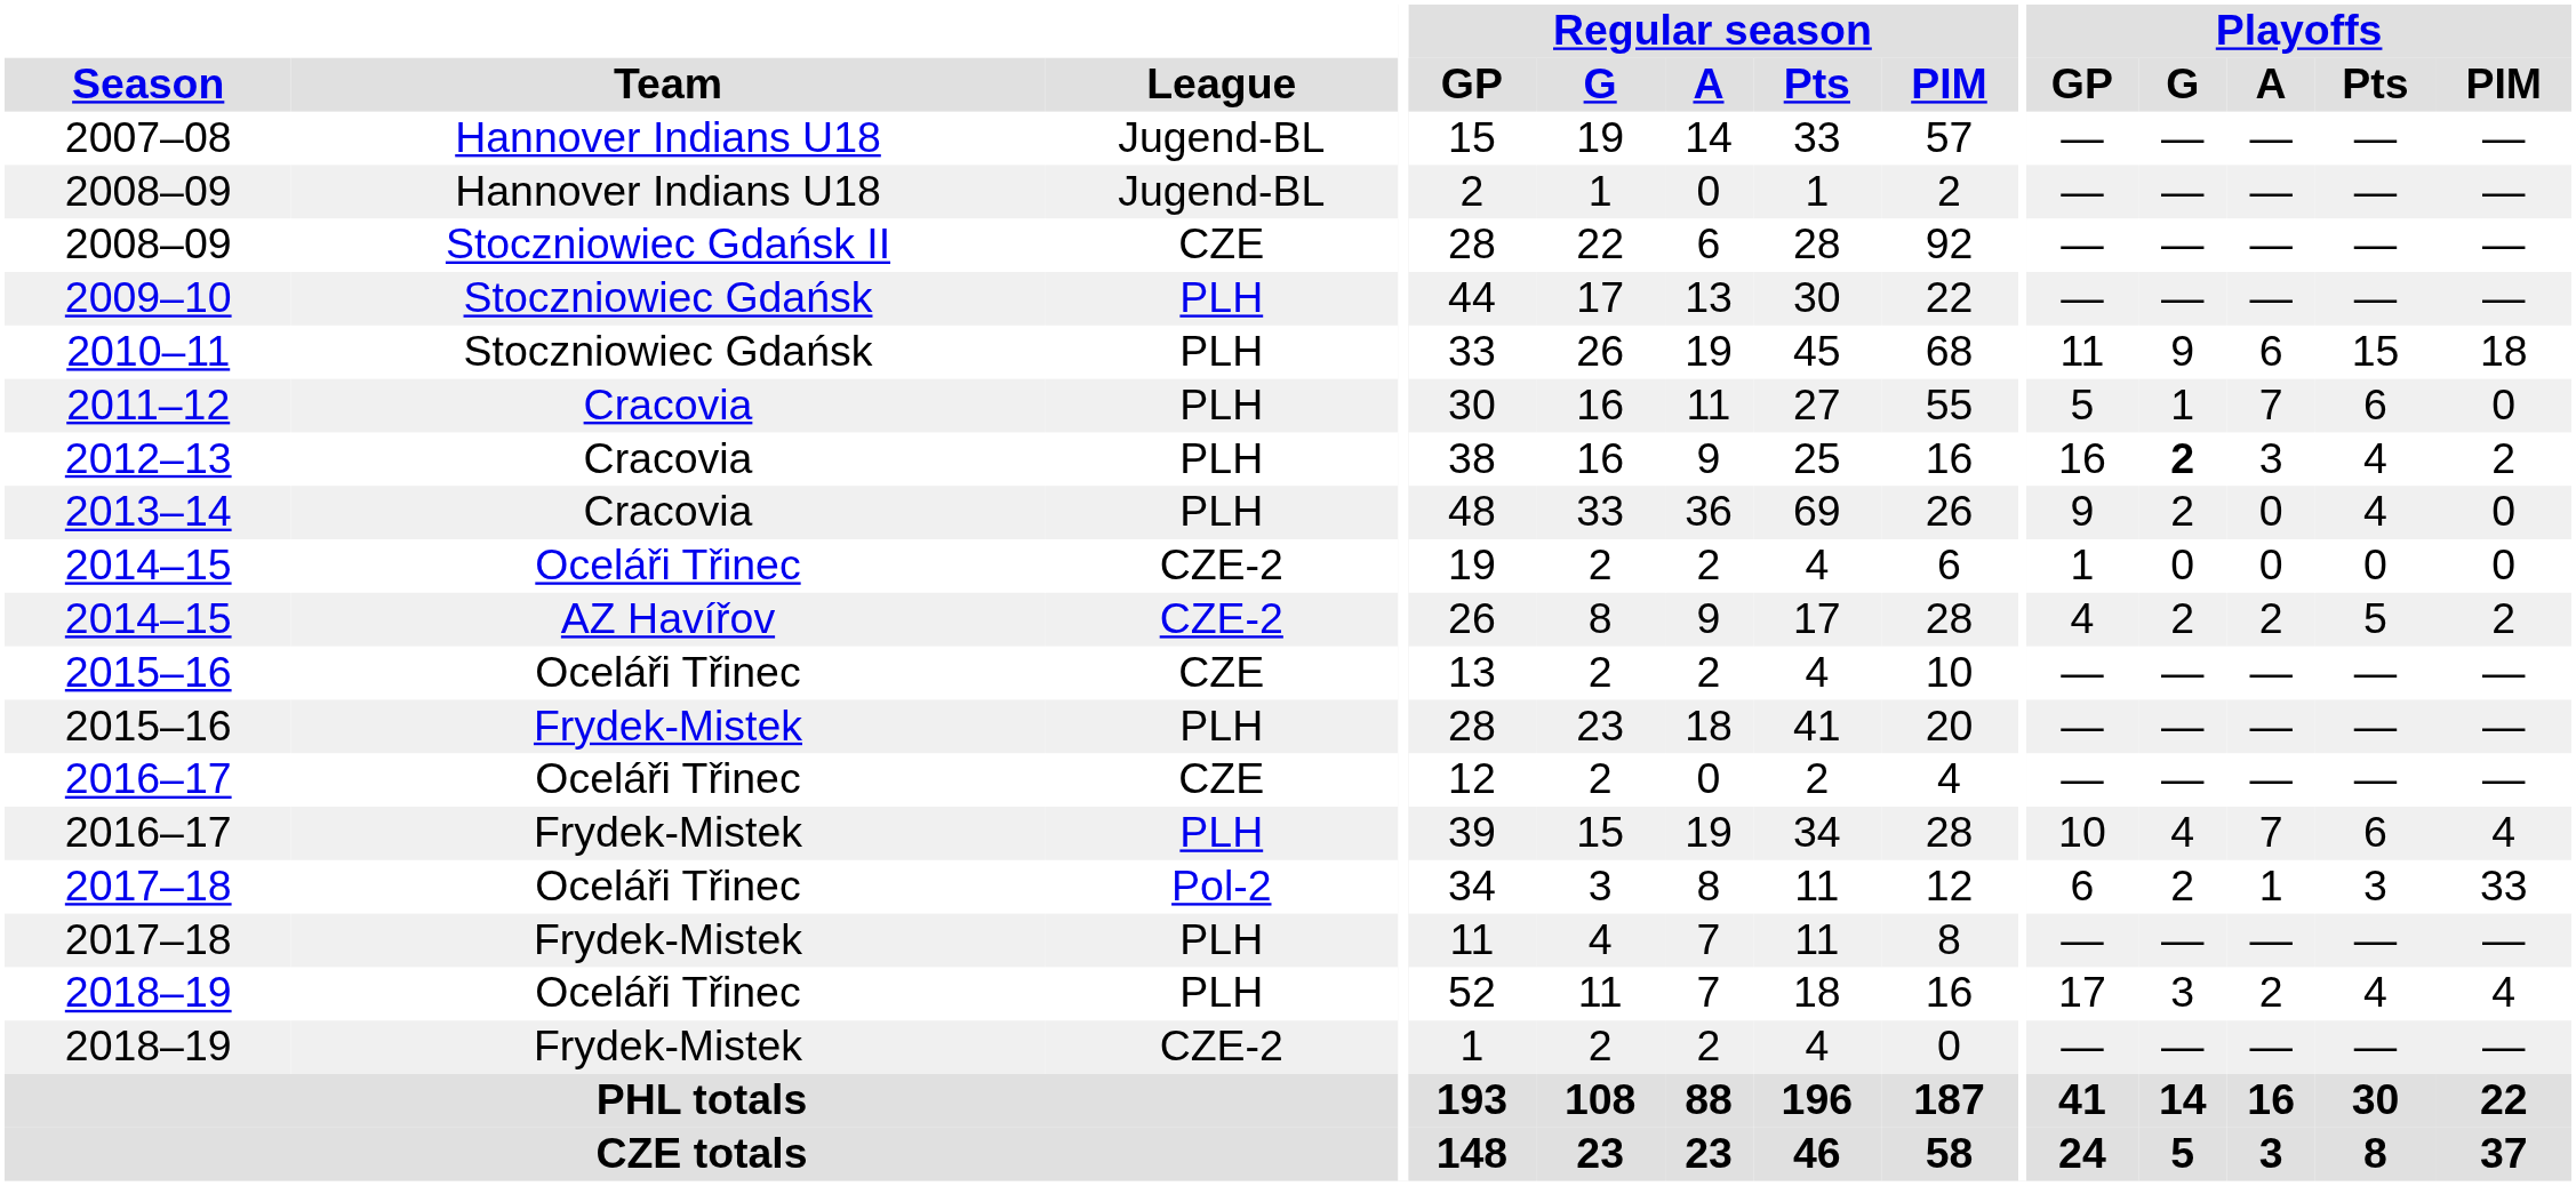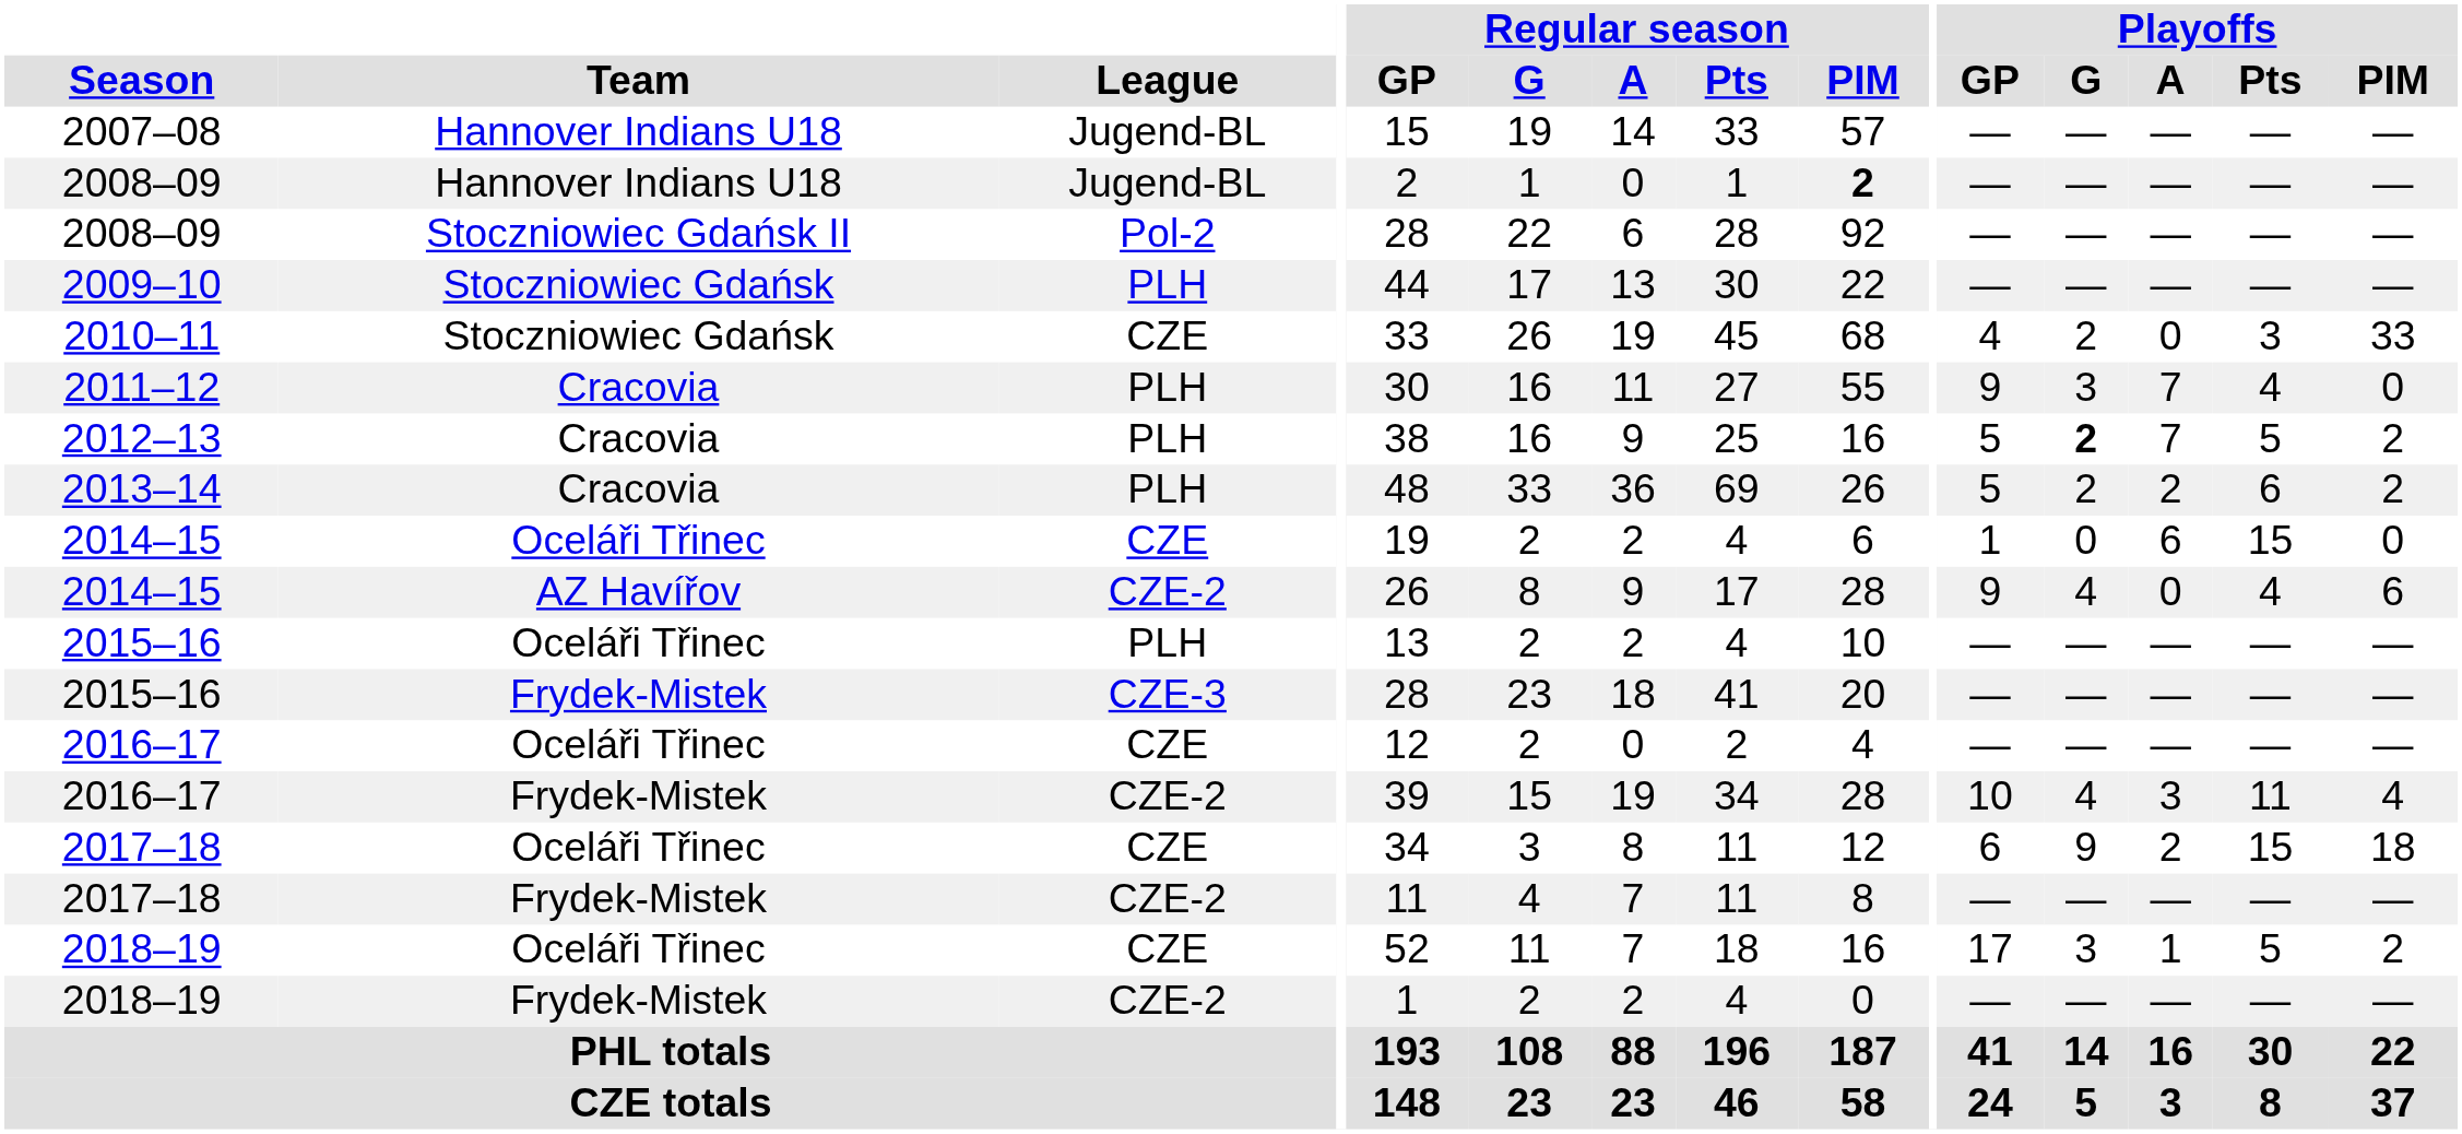2008–09 / Hannover Indians U18 | Regular season / PIM: normal -> bold
2008–09 / Stoczniowiec Gdańsk II | League: CZE -> Pol-2
2010–11 | League: PLH -> CZE
2010–11 | Playoffs / GP: 11 -> 4
2010–11 | Playoffs / G: 9 -> 2
2010–11 | Playoffs / A: 6 -> 0
2010–11 | Playoffs / Pts: 15 -> 3
2010–11 | Playoffs / PIM: 18 -> 33
2011–12 | Playoffs / GP: 5 -> 9
2011–12 | Playoffs / G: 1 -> 3
2011–12 | Playoffs / Pts: 6 -> 4
2012–13 | Playoffs / GP: 16 -> 5
2012–13 | Playoffs / A: 3 -> 7
2012–13 | Playoffs / Pts: 4 -> 5
2013–14 | Playoffs / GP: 9 -> 5
2013–14 | Playoffs / A: 0 -> 2
2013–14 | Playoffs / Pts: 4 -> 6
2013–14 | Playoffs / PIM: 0 -> 2
2014–15 / Oceláři Třinec | League: CZE-2 -> CZE
2014–15 / Oceláři Třinec | Playoffs / A: 0 -> 6
2014–15 / Oceláři Třinec | Playoffs / Pts: 0 -> 15
2014–15 / AZ Havířov | Playoffs / GP: 4 -> 9
2014–15 / AZ Havířov | Playoffs / G: 2 -> 4
2014–15 / AZ Havířov | Playoffs / A: 2 -> 0
2014–15 / AZ Havířov | Playoffs / Pts: 5 -> 4
2014–15 / AZ Havířov | Playoffs / PIM: 2 -> 6
2015–16 / Oceláři Třinec | League: CZE -> PLH
2015–16 / Frydek-Mistek | League: PLH -> CZE-3
2016–17 / Frydek-Mistek | League: PLH -> CZE-2
2016–17 / Frydek-Mistek | Playoffs / A: 7 -> 3
2016–17 / Frydek-Mistek | Playoffs / Pts: 6 -> 11
2017–18 / Oceláři Třinec | League: Pol-2 -> CZE
2017–18 / Oceláři Třinec | Playoffs / G: 2 -> 9
2017–18 / Oceláři Třinec | Playoffs / A: 1 -> 2
2017–18 / Oceláři Třinec | Playoffs / Pts: 3 -> 15
2017–18 / Oceláři Třinec | Playoffs / PIM: 33 -> 18
2017–18 / Frydek-Mistek | League: PLH -> CZE-2
2018–19 / Oceláři Třinec | League: PLH -> CZE
2018–19 / Oceláři Třinec | Playoffs / A: 2 -> 1
2018–19 / Oceláři Třinec | Playoffs / Pts: 4 -> 5
2018–19 / Oceláři Třinec | Playoffs / PIM: 4 -> 2
